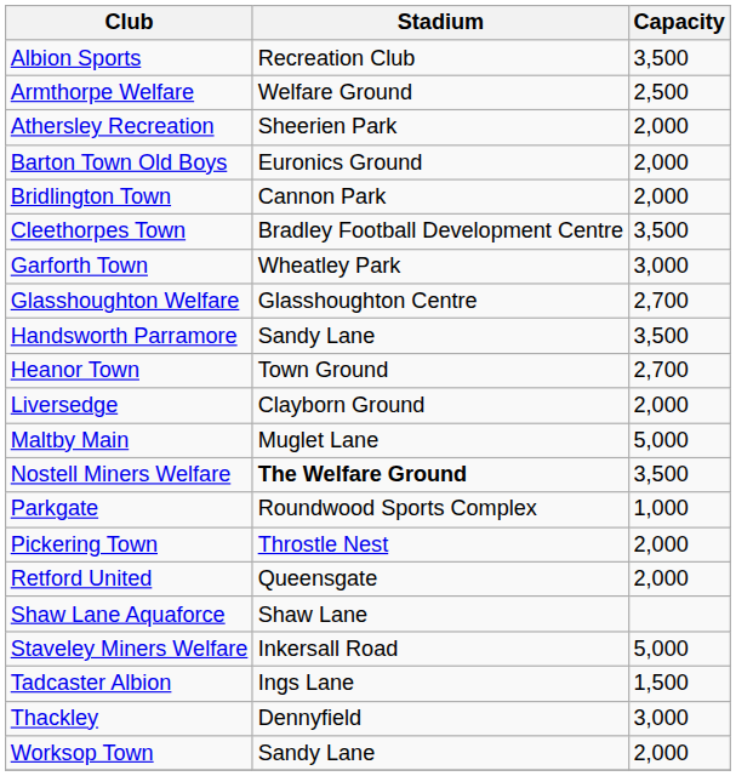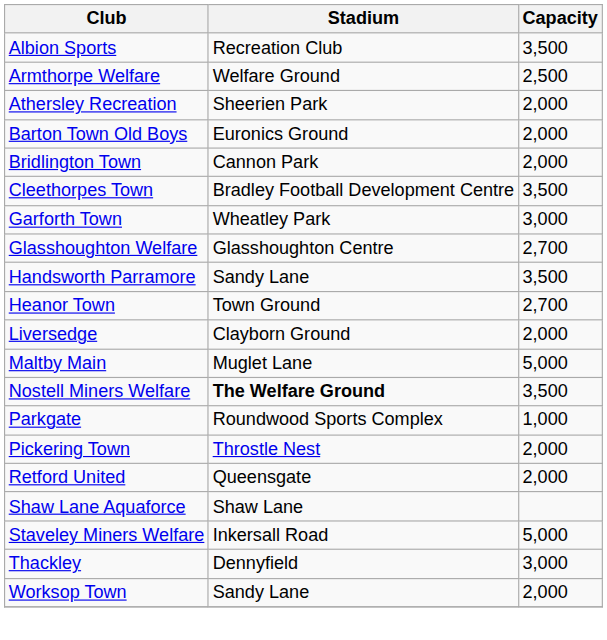- row: Tadcaster Albion | Ings Lane | 1,500
